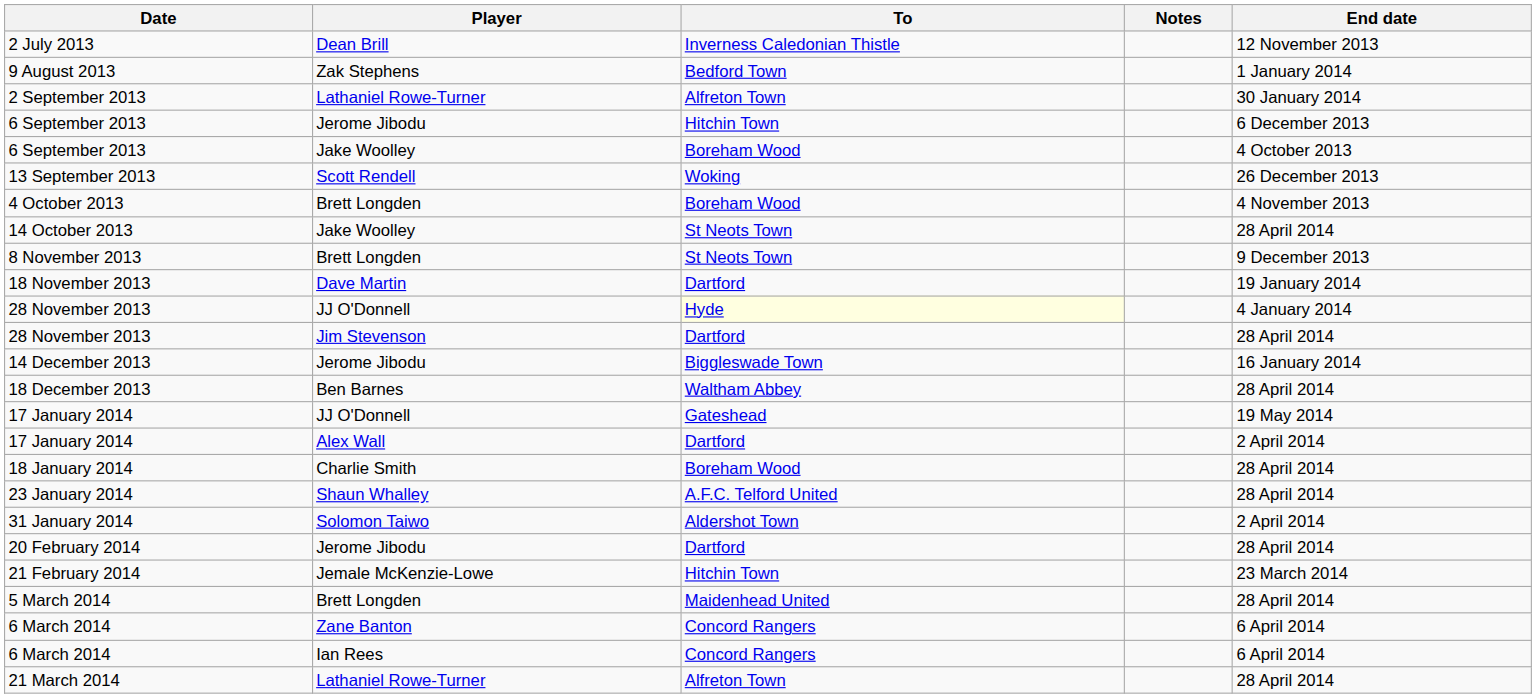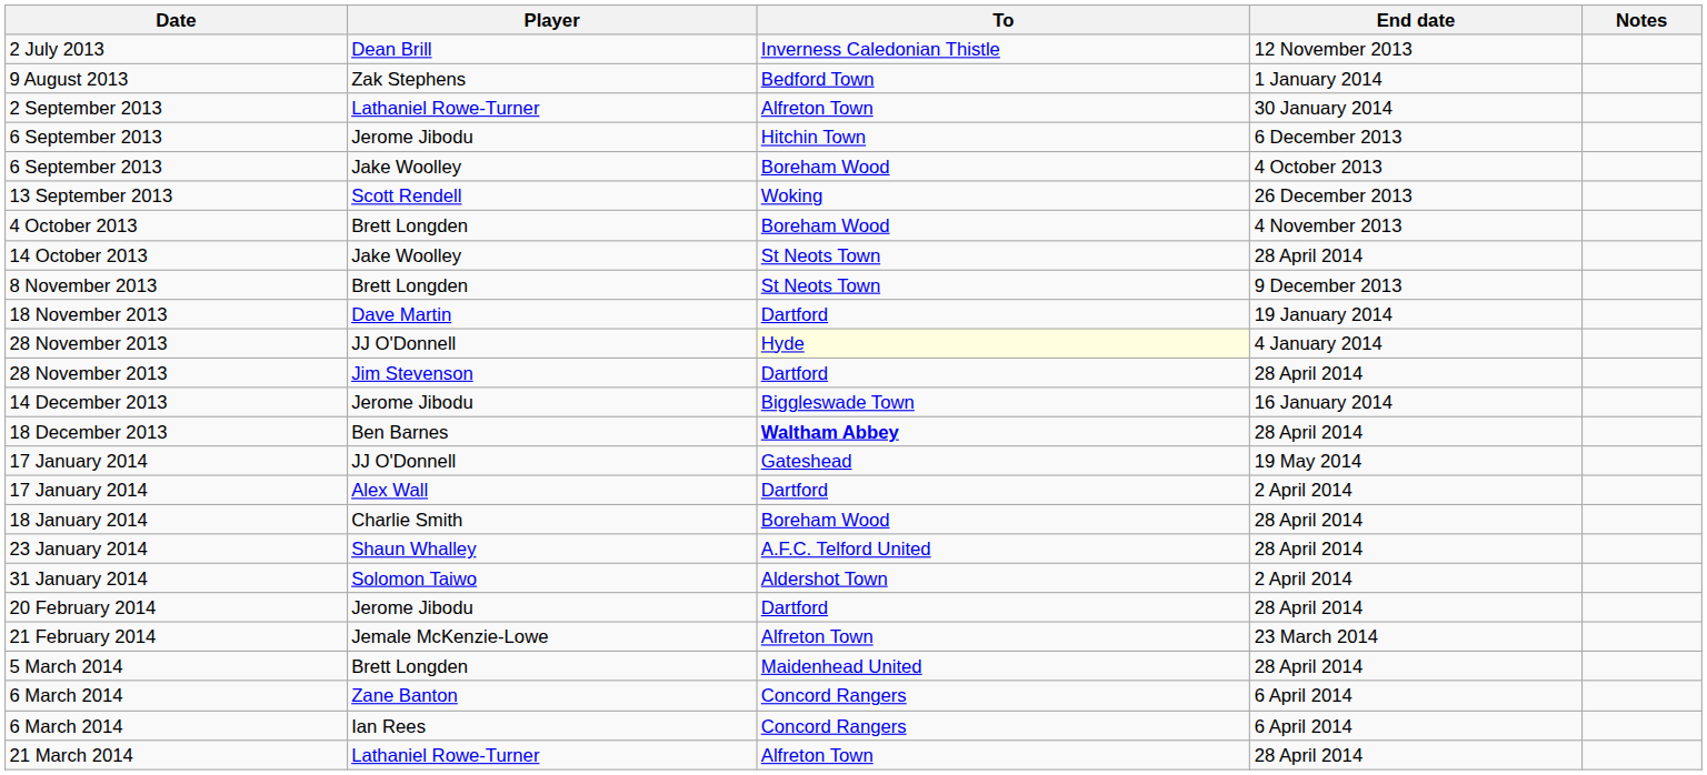columns swapped: End date <-> Notes
18 December 2013 | To: normal -> bold
21 February 2014 | To: Hitchin Town -> Alfreton Town
